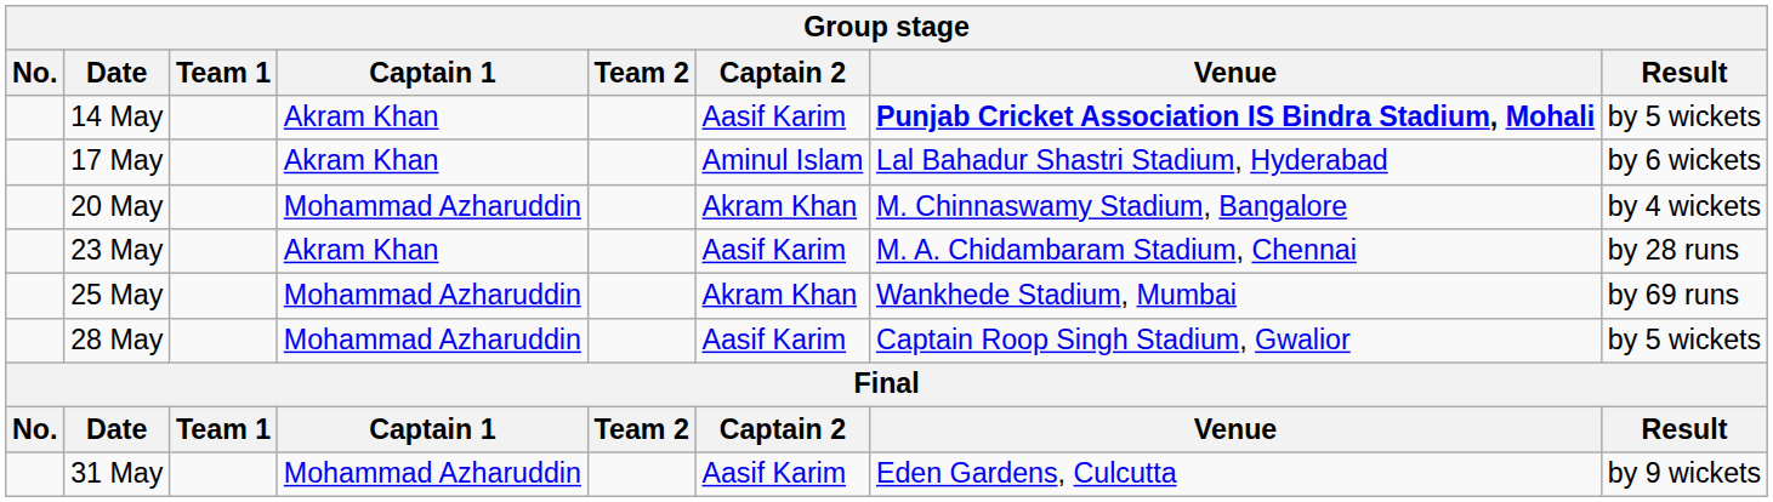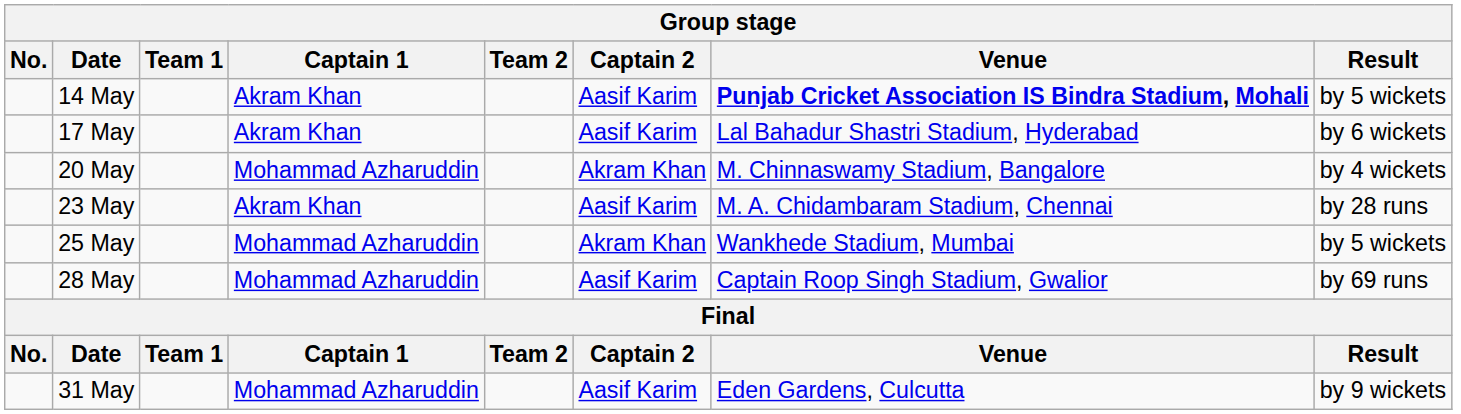17 May | Captain 2: Aminul Islam -> Aasif Karim
25 May | Result: by 69 runs -> by 5 wickets
28 May | Result: by 5 wickets -> by 69 runs
